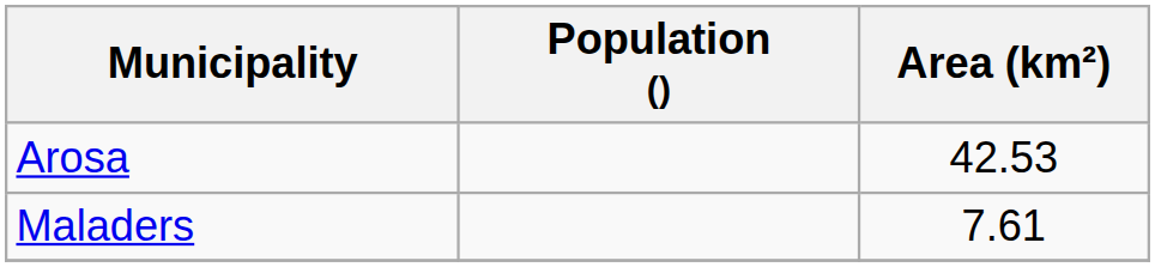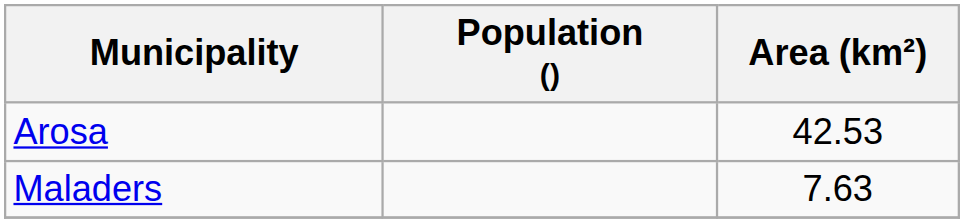Maladers | Area (km²): 7.61 -> 7.63
